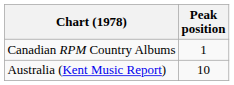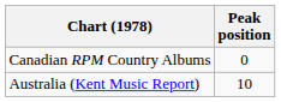Canadian RPM Country Albums | Peak position: 1 -> 0
